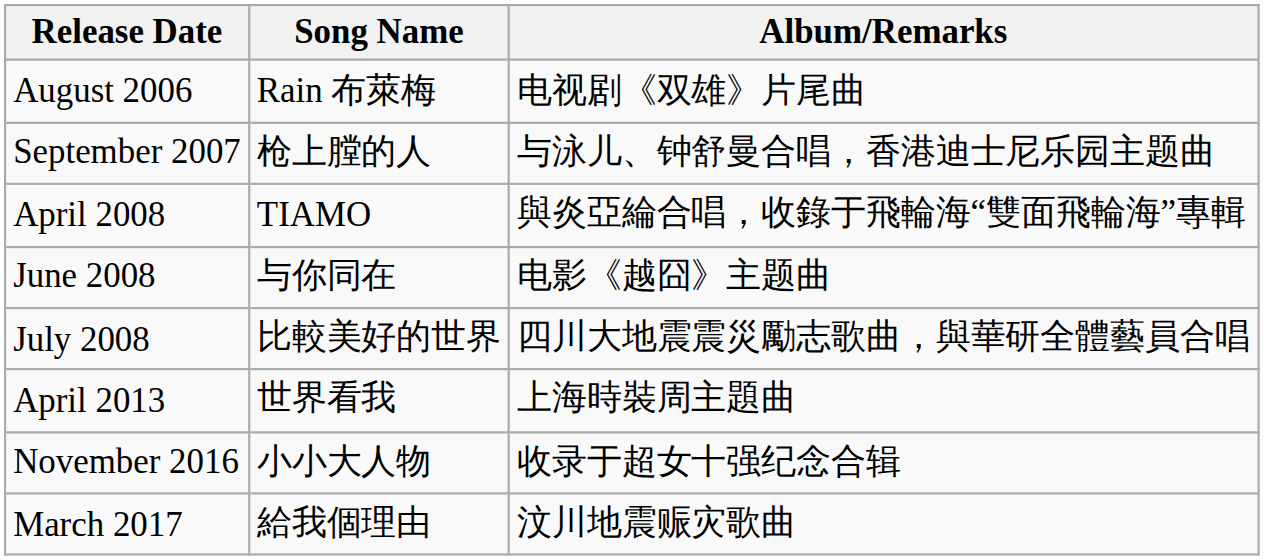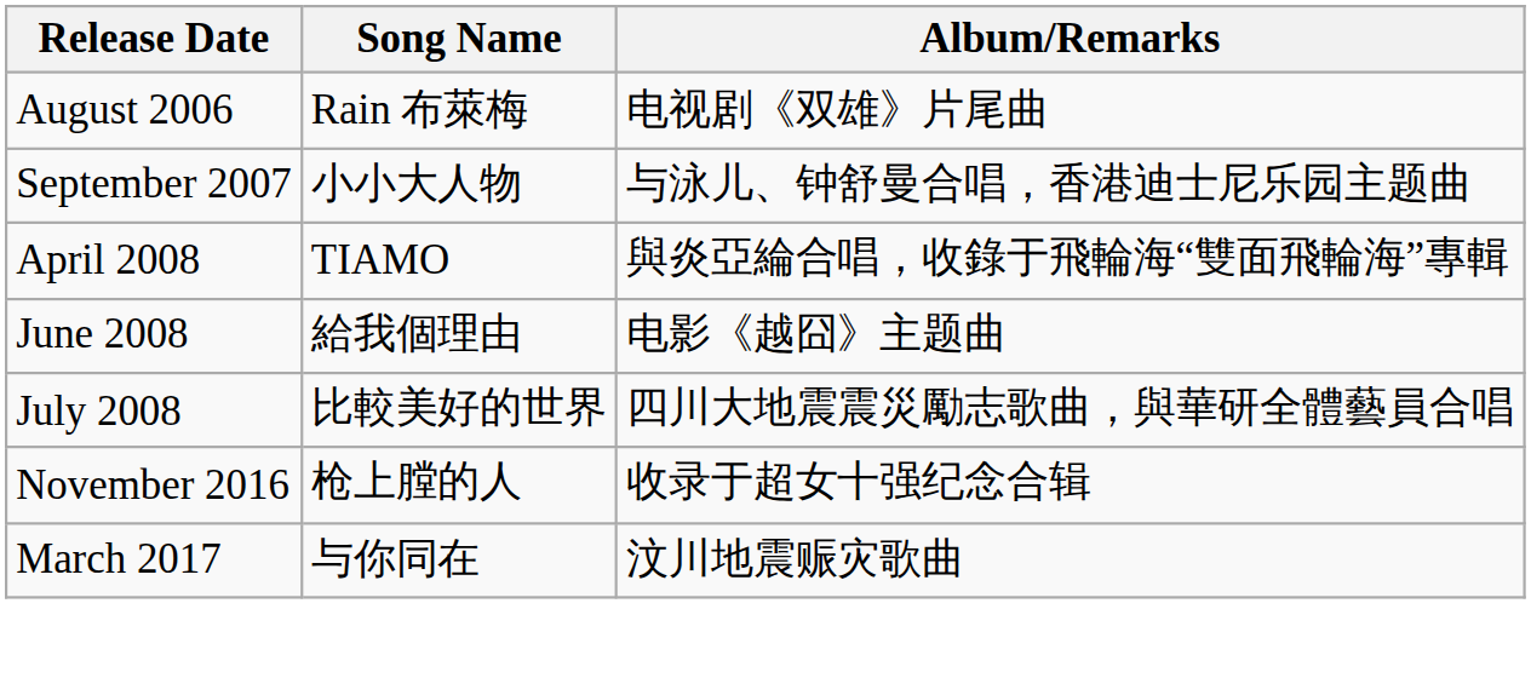September 2007 | Song Name: 枪上膛的人 -> 小小大人物
June 2008 | Song Name: 与你同在 -> 給我個理由
- row: April 2013 | 世界看我 | 上海時裝周主題曲
November 2016 | Song Name: 小小大人物 -> 枪上膛的人
March 2017 | Song Name: 給我個理由 -> 与你同在
